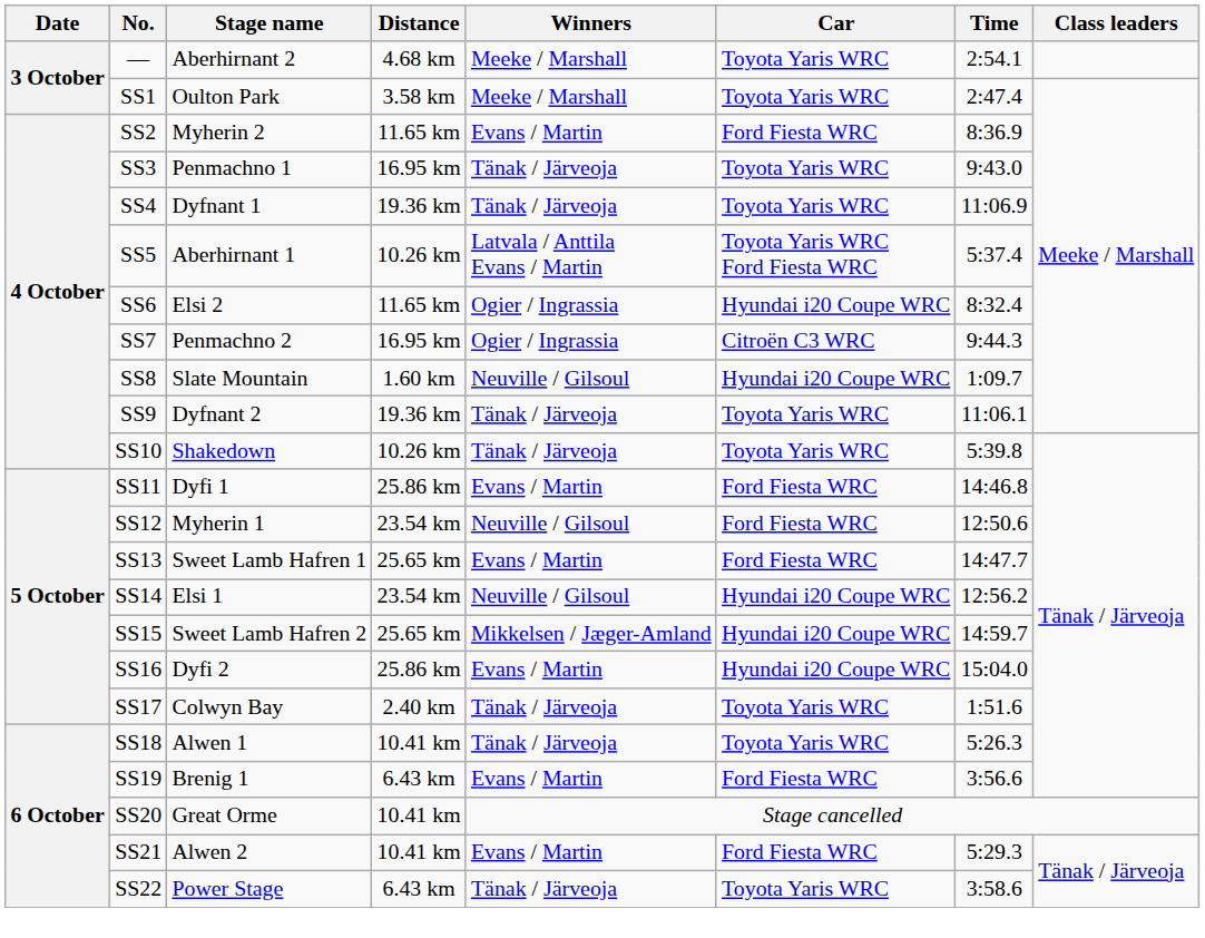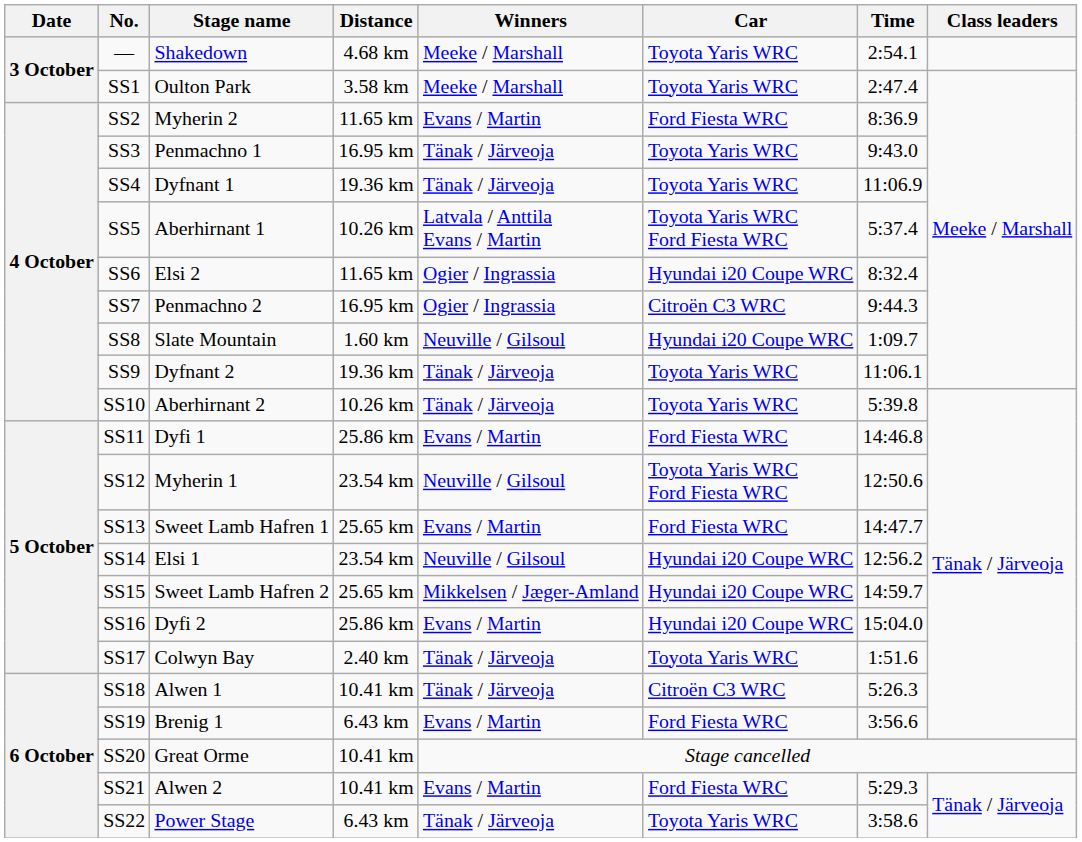— | Stage name: Aberhirnant 2 -> Shakedown
SS10 | Stage name: Shakedown -> Aberhirnant 2
SS12 | Car: Ford Fiesta WRC -> Toyota Yaris WRC Ford Fiesta WRC
SS18 | Car: Toyota Yaris WRC -> Citroën C3 WRC
